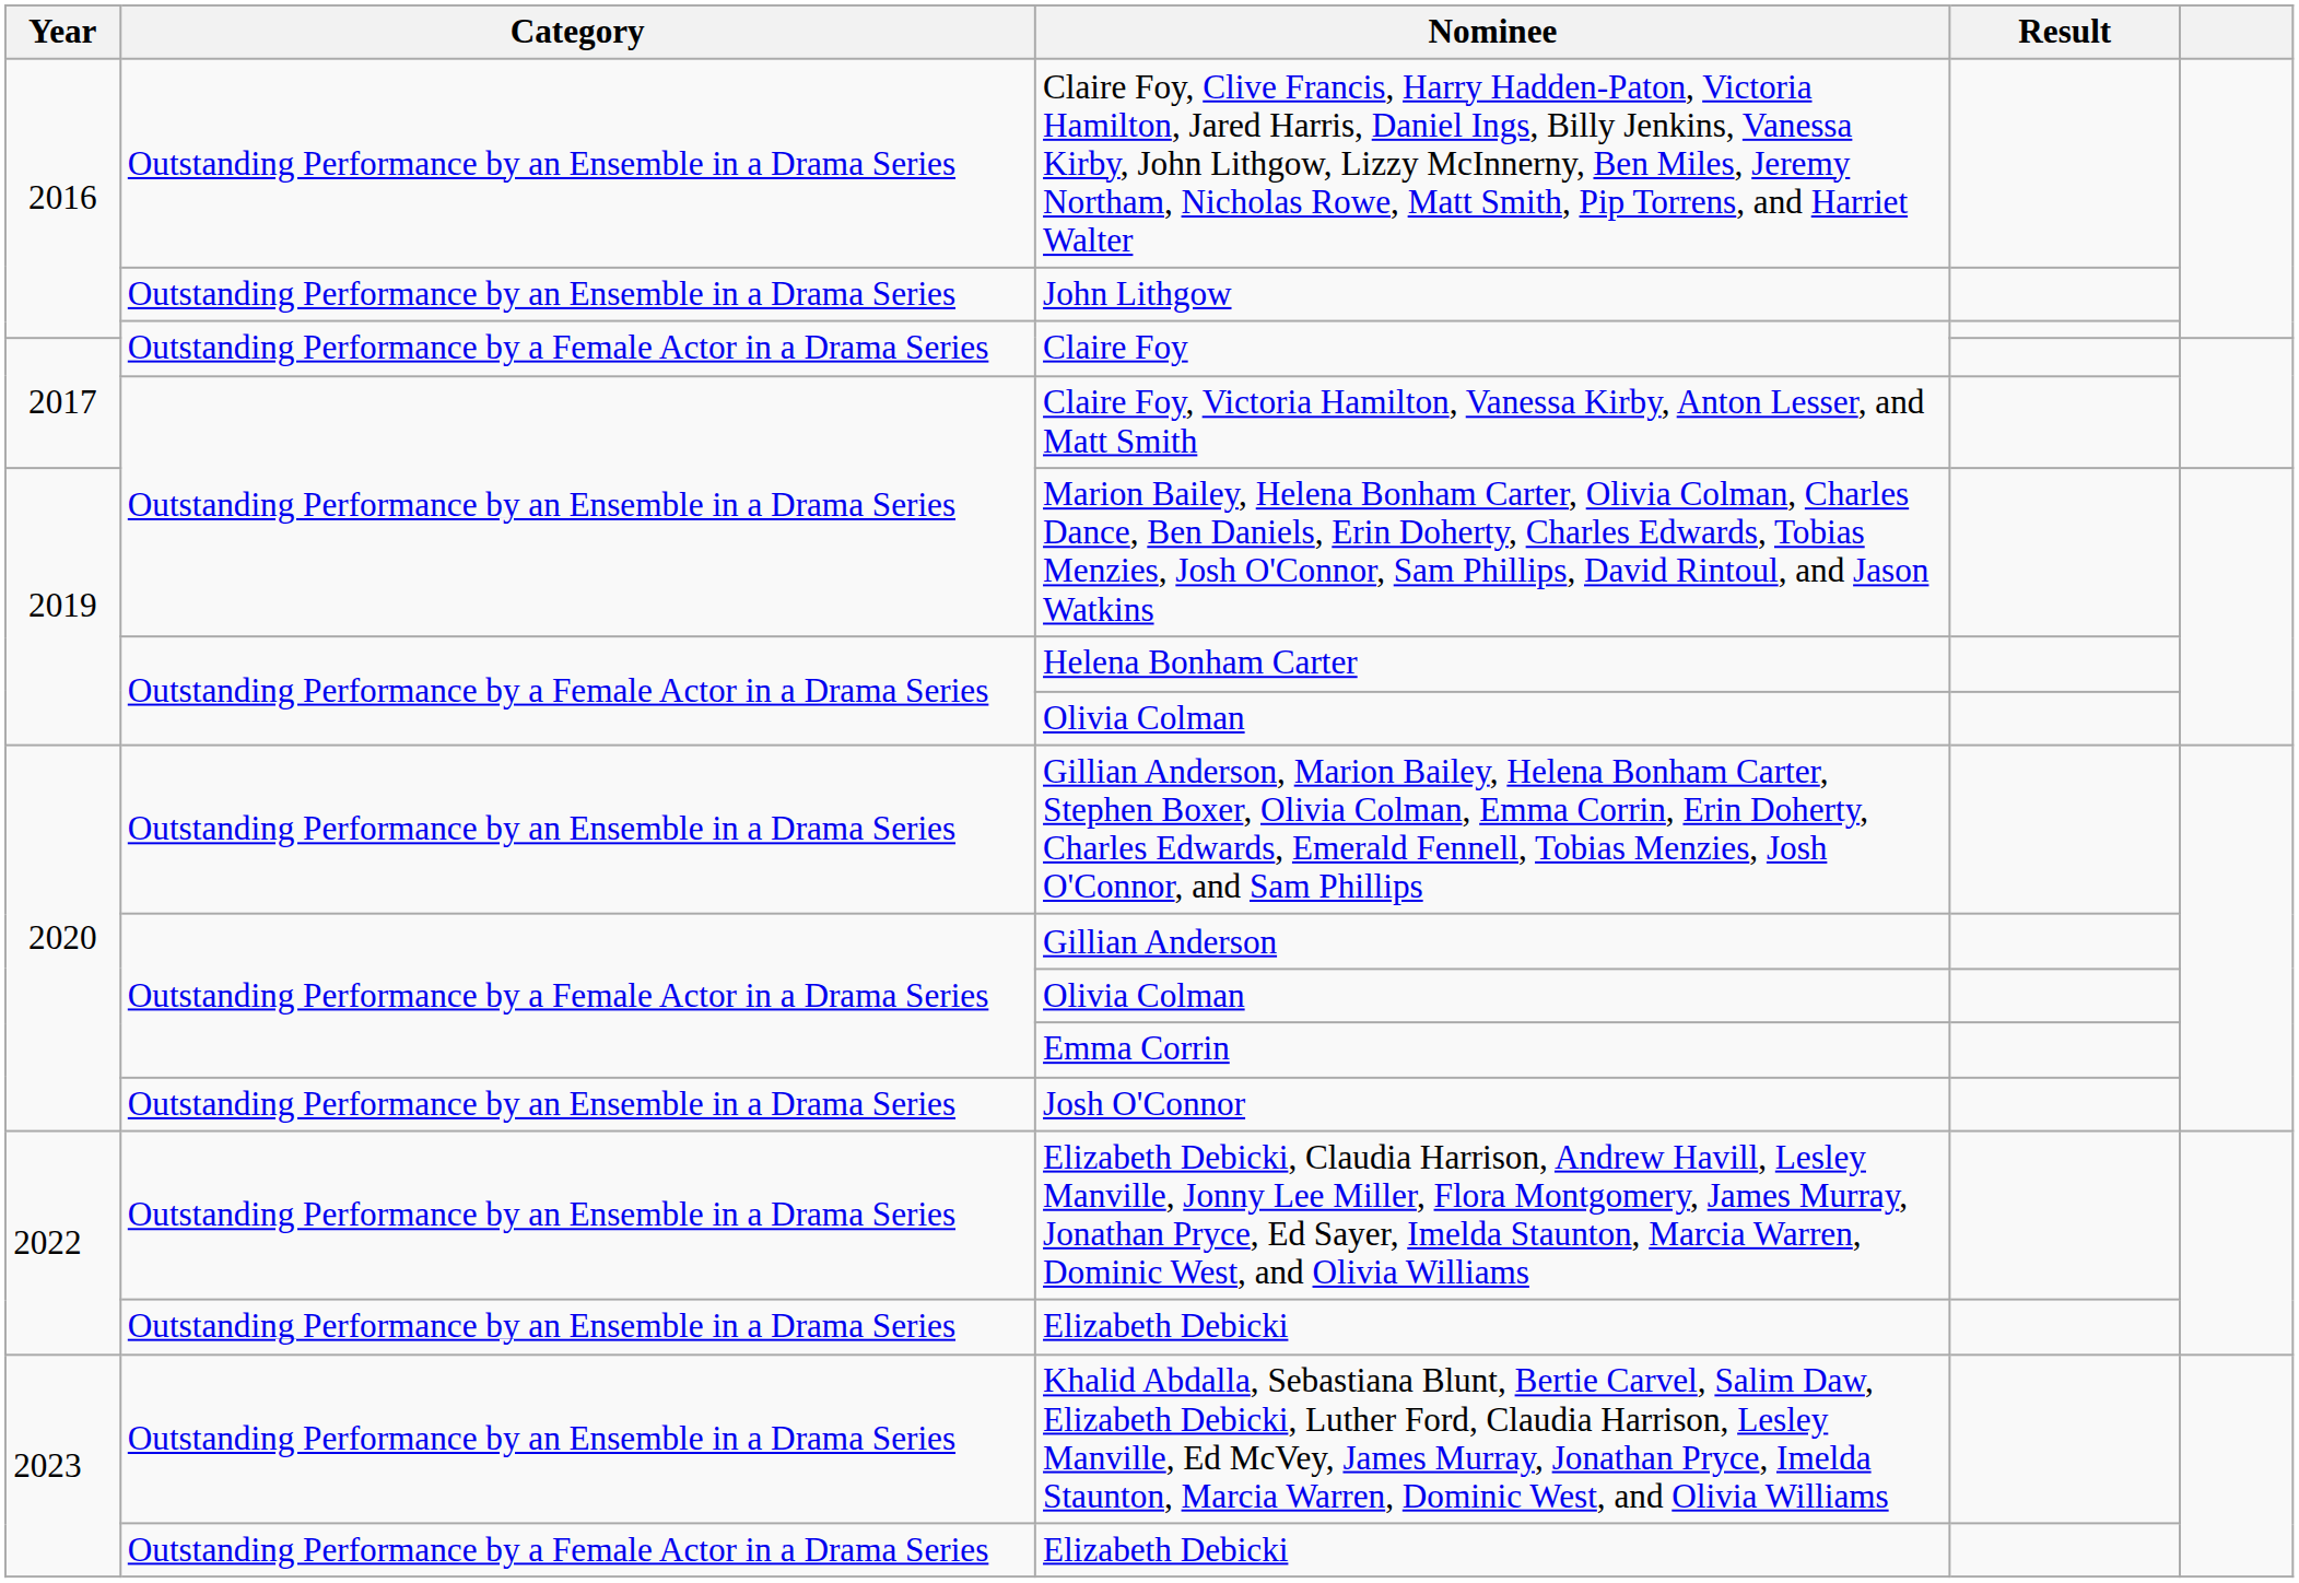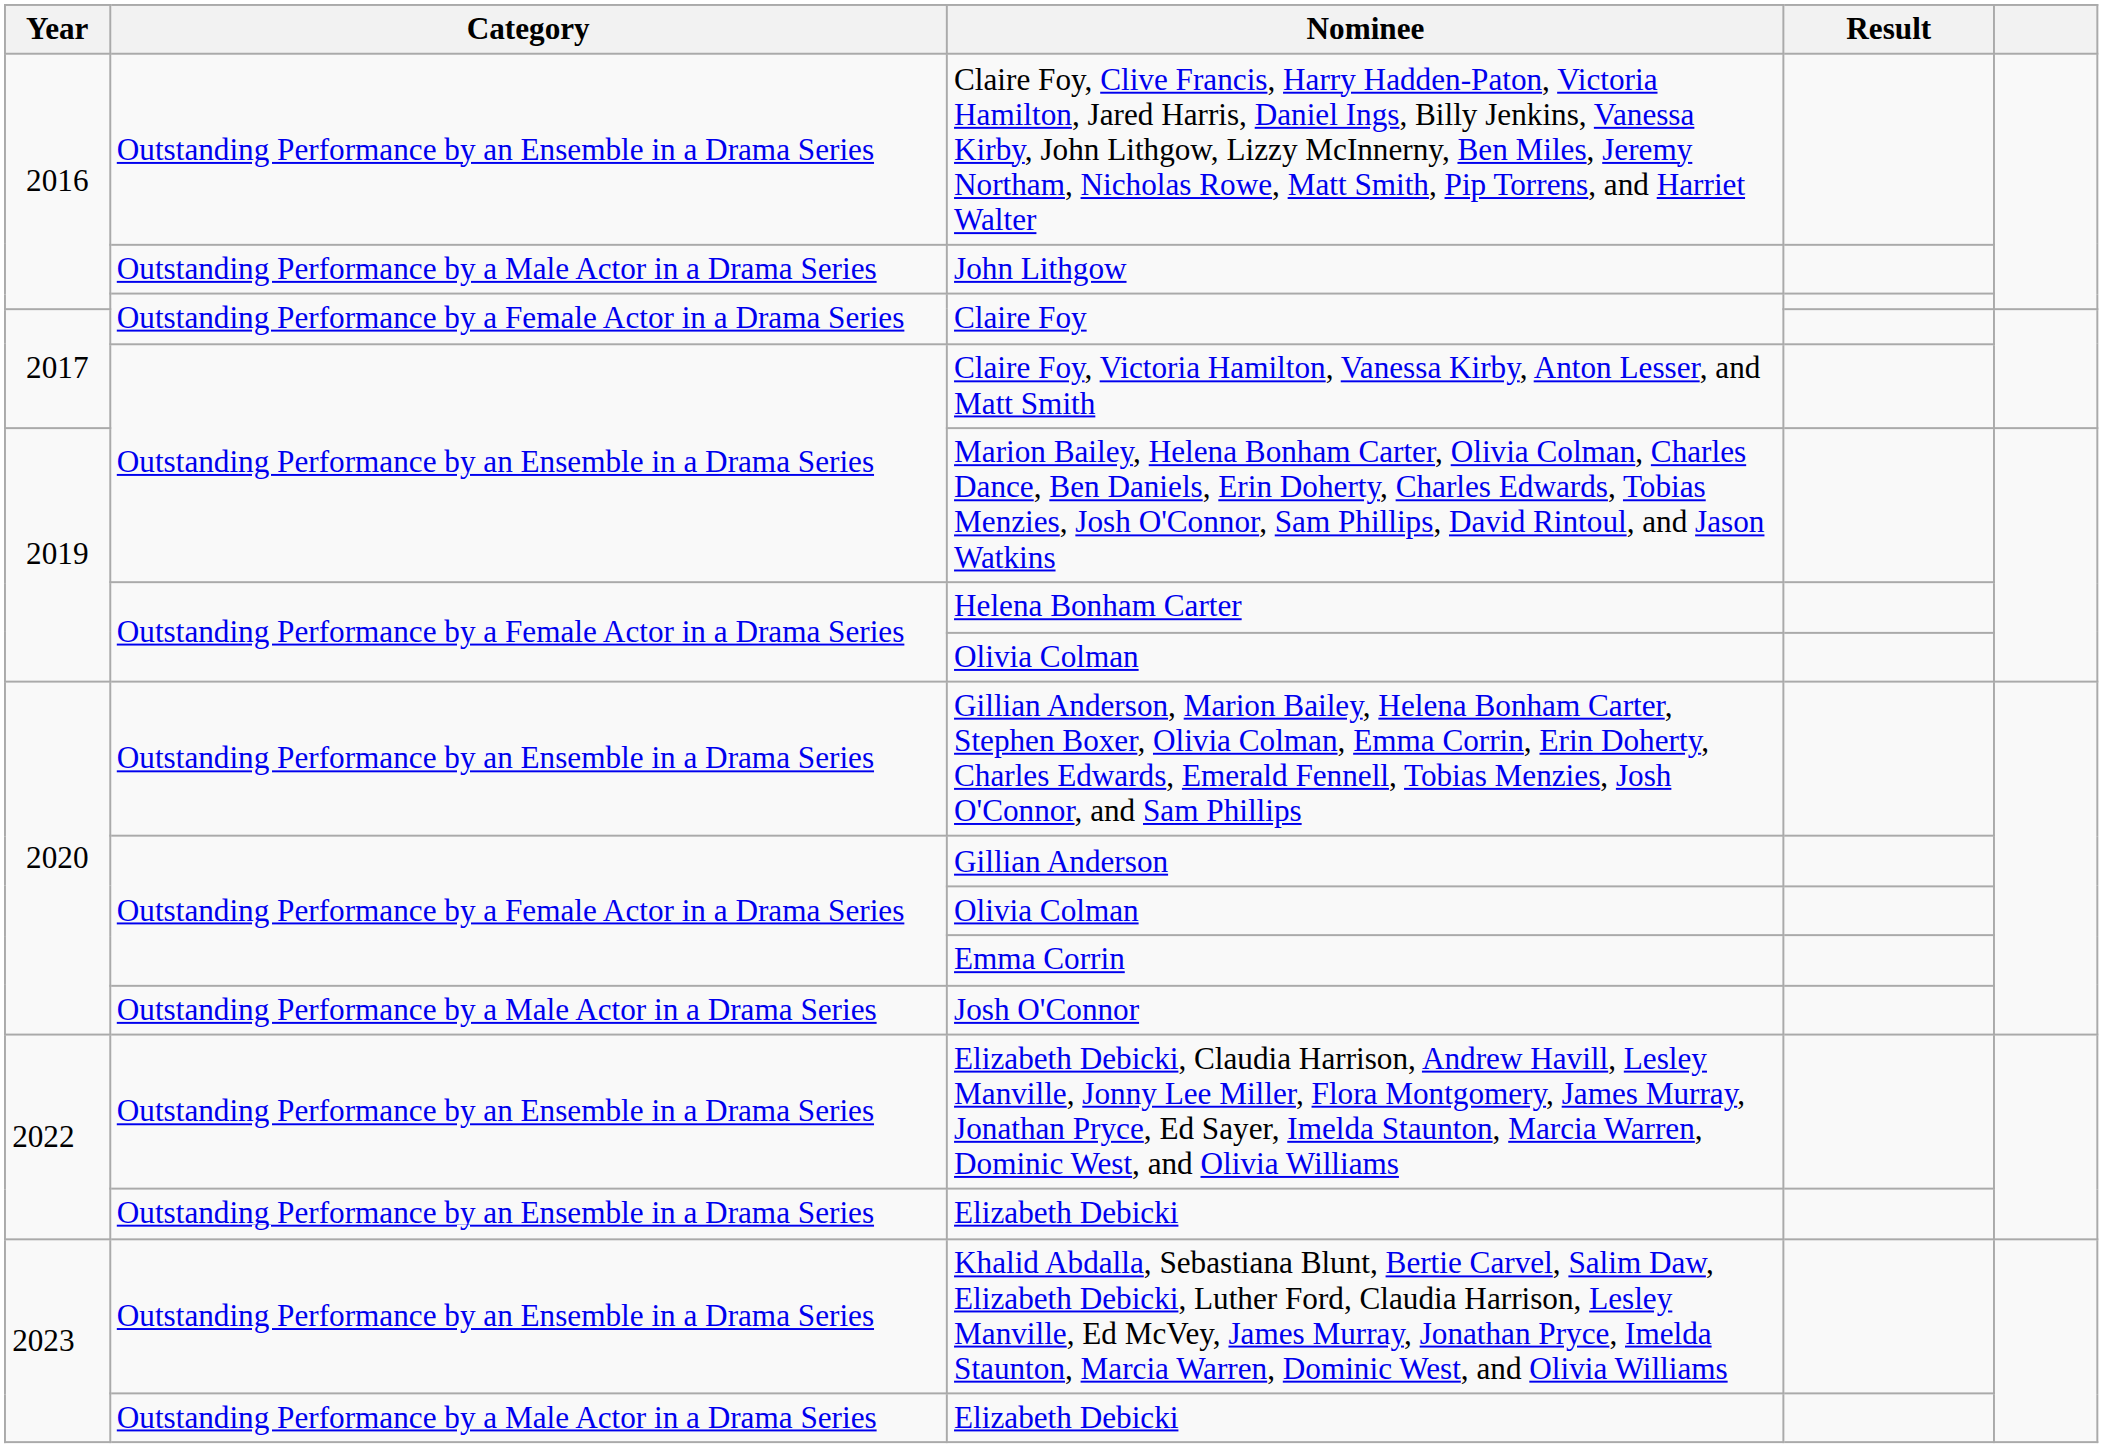John Lithgow | Category: Outstanding Performance by an Ensemble in a Drama Series -> Outstanding Performance by a Male Actor in a Drama Series
Josh O'Connor | Category: Outstanding Performance by an Ensemble in a Drama Series -> Outstanding Performance by a Male Actor in a Drama Series
2023 / Elizabeth Debicki | Category: Outstanding Performance by a Female Actor in a Drama Series -> Outstanding Performance by a Male Actor in a Drama Series
